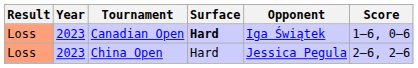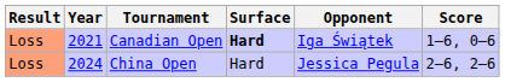Canadian Open | Year: 2023 -> 2021
China Open | Year: 2023 -> 2024
